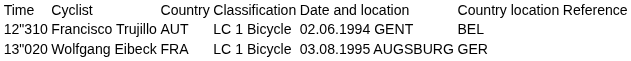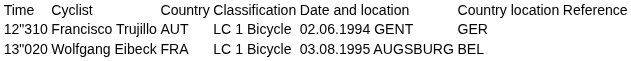Francisco Trujillo | column 6: BEL -> GER
Wolfgang Eibeck | column 6: GER -> BEL
